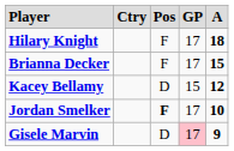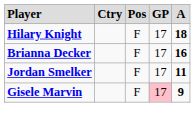Brianna Decker | column 5: 15 -> 16
- row: Kacey Bellamy | D | 15 | 12
Jordan Smelker | column 3: bold -> normal
Jordan Smelker | column 5: 10 -> 11
Gisele Marvin | column 3: D -> F
